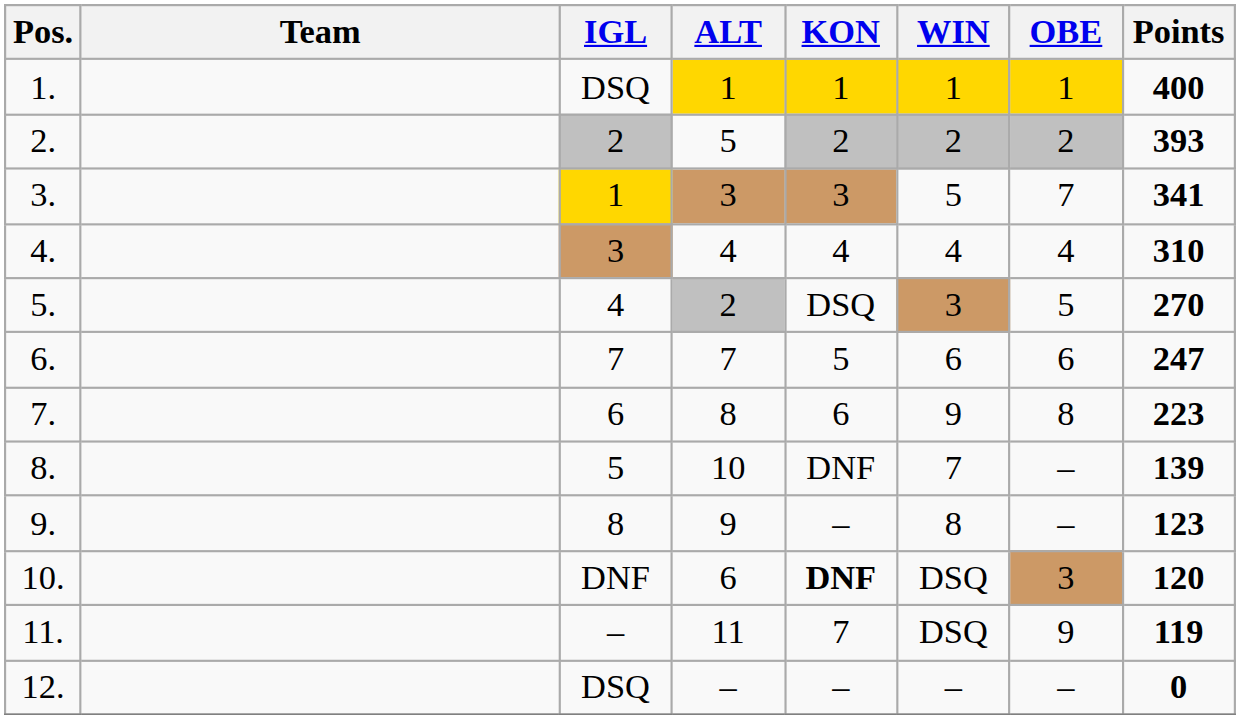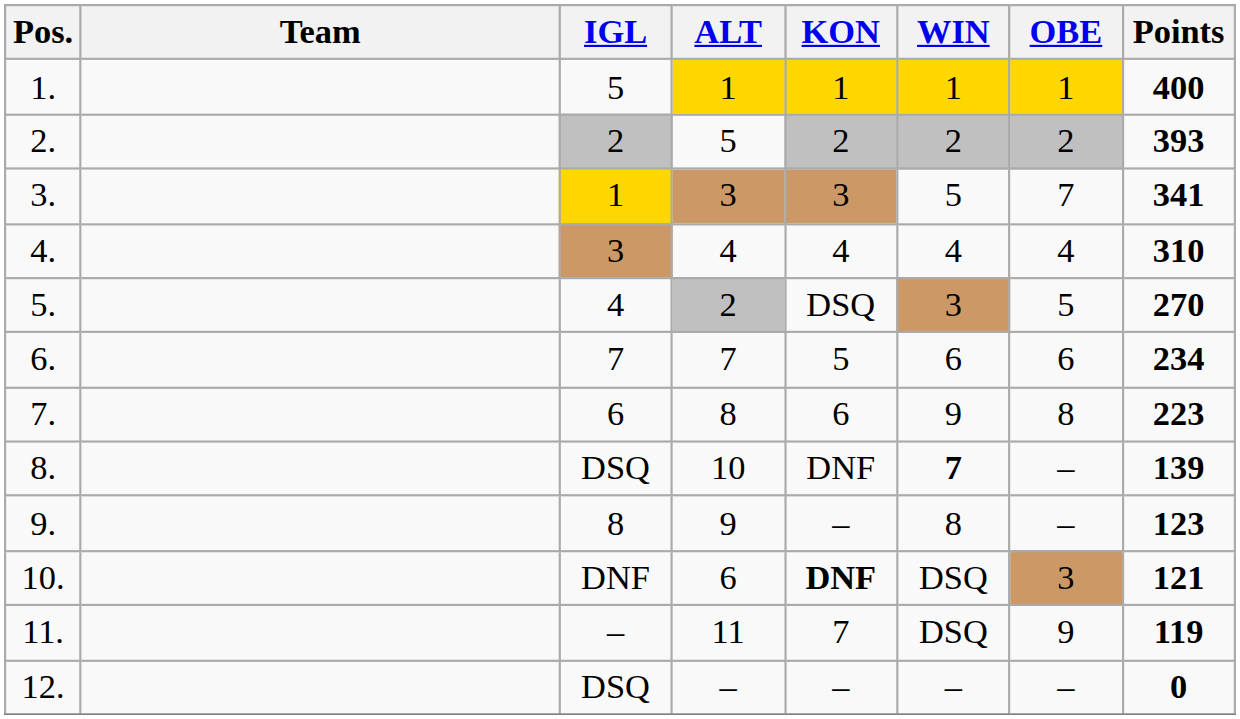1. | IGL: DSQ -> 5
6. | Points: 247 -> 234
8. | IGL: 5 -> DSQ
8. | WIN: normal -> bold
10. | Points: 120 -> 121
